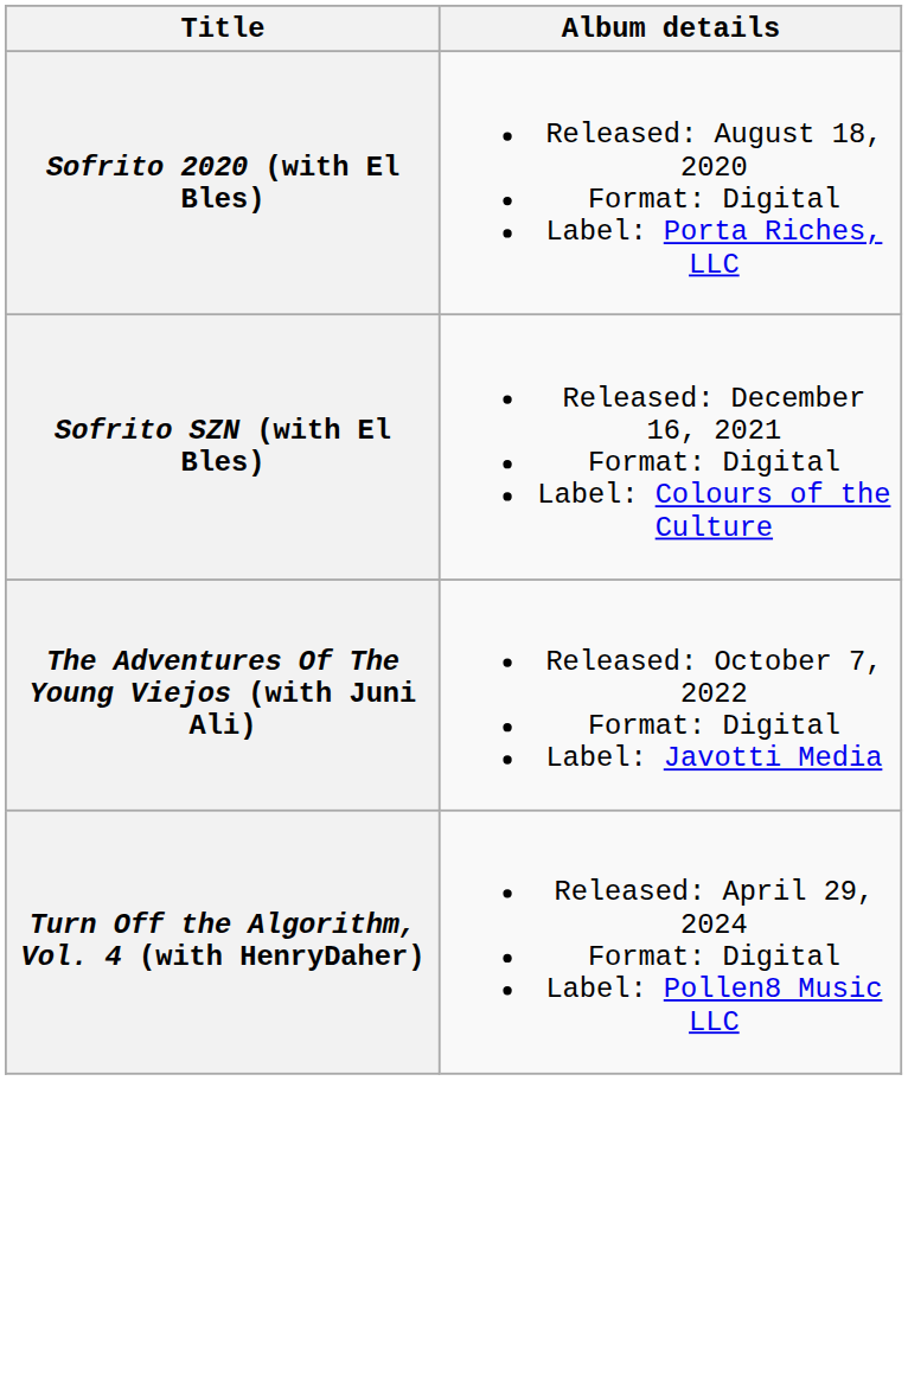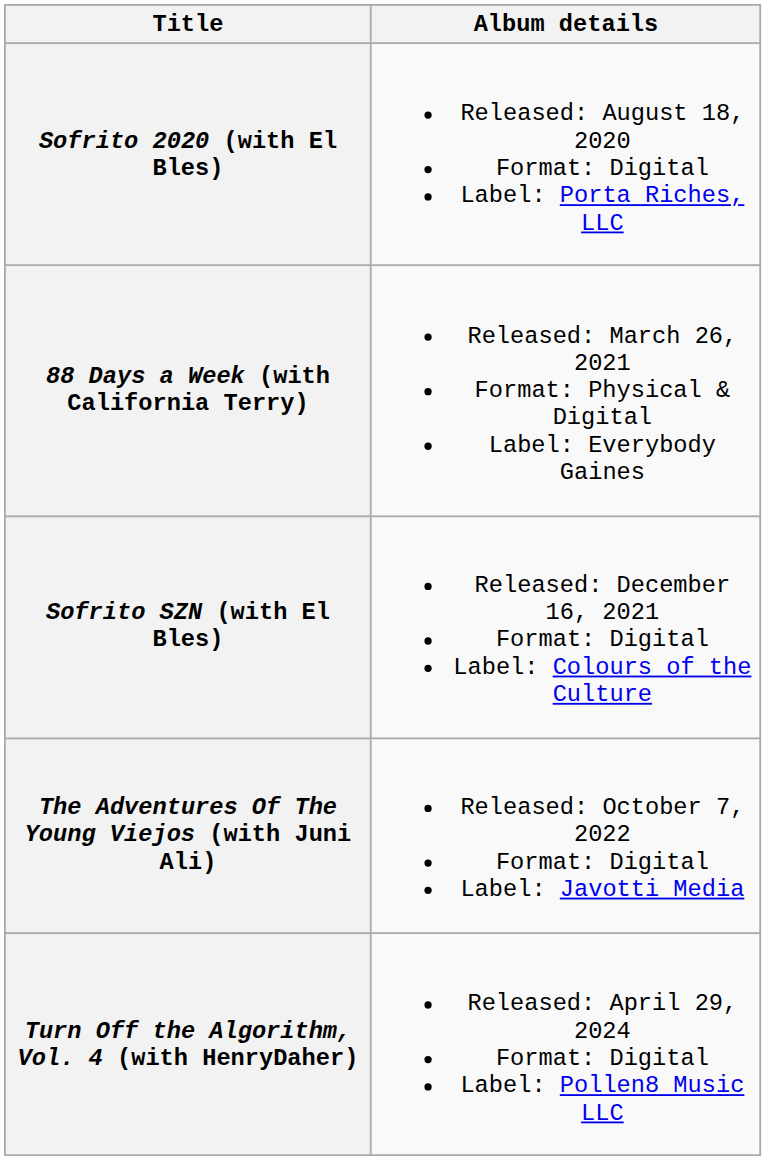+ row: 88 Days a Week (with California Terry) | Released: March 26, 2021 Format: Physical & Digital Label: Everybody Gaines
